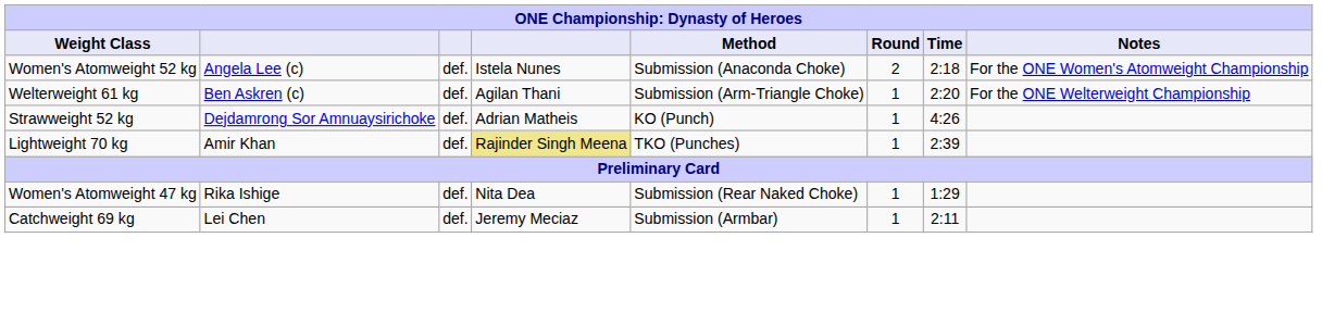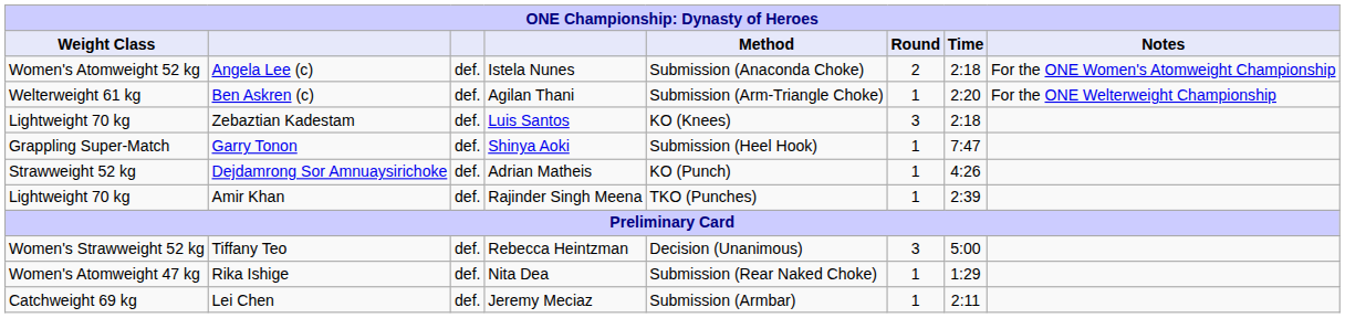+ row: Lightweight 70 kg | Zebaztian Kadestam | def. | Luis Santos | KO (Knees) | 3 | 2:18
+ row: Grappling Super-Match | Garry Tonon | def. | Shinya Aoki | Submission (Heel Hook) | 1 | 7:47
Amir Khan | column 4: khaki background -> no background
+ row: Women's Strawweight 52 kg | Tiffany Teo | def. | Rebecca Heintzman | Decision (Unanimous) | 3 | 5:00
